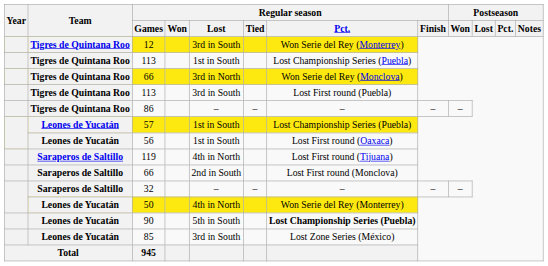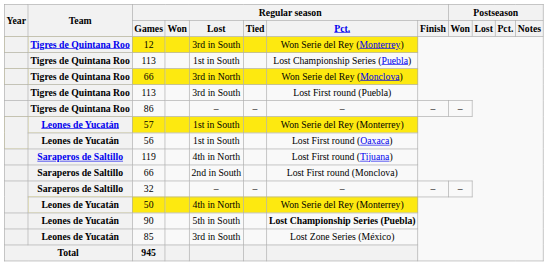57 | Regular season / Pct.: Lost Championship Series (Puebla) -> Won Serie del Rey (Monterrey)
